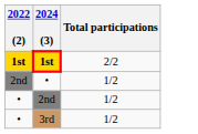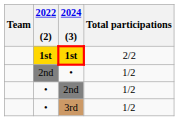+ column: Team
